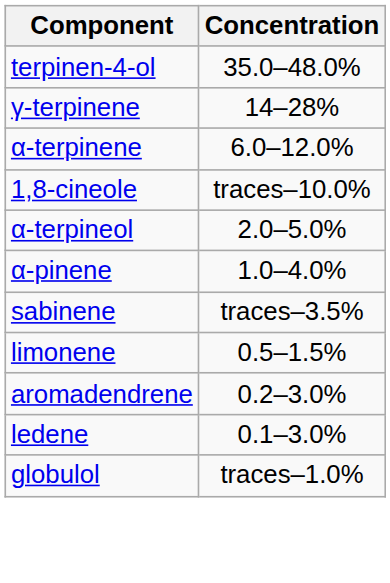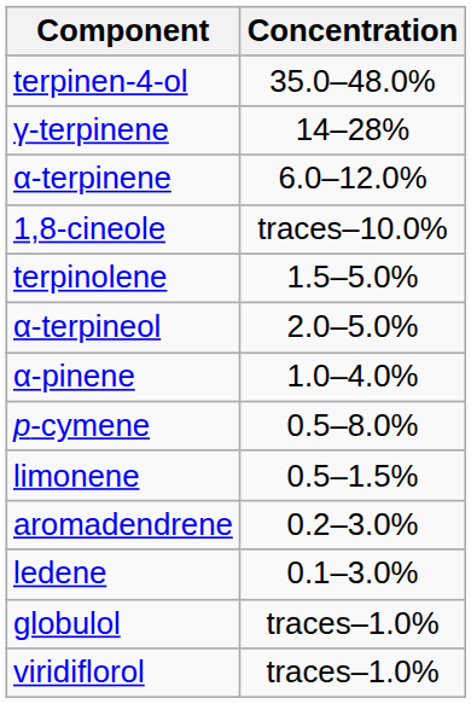+ row: terpinolene | 1.5–5.0%
+ row: p-cymene | 0.5–8.0%
- row: sabinene | traces–3.5%
+ row: viridiflorol | traces–1.0%
